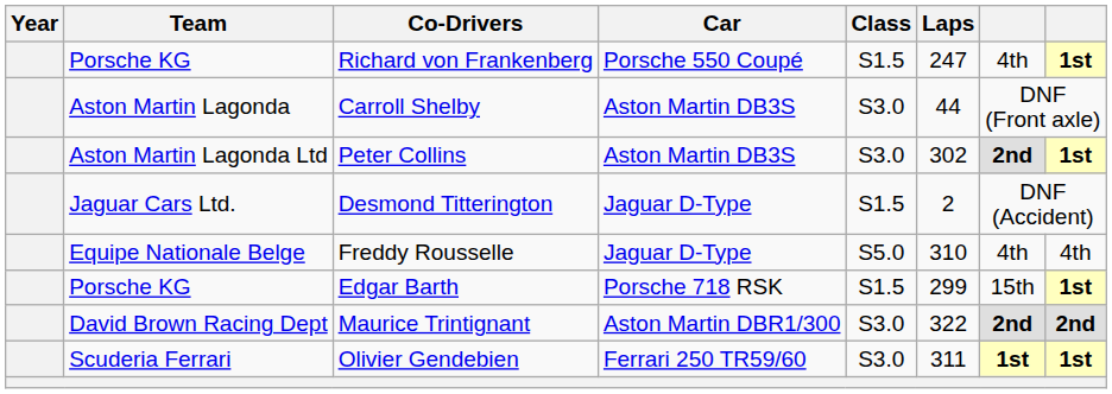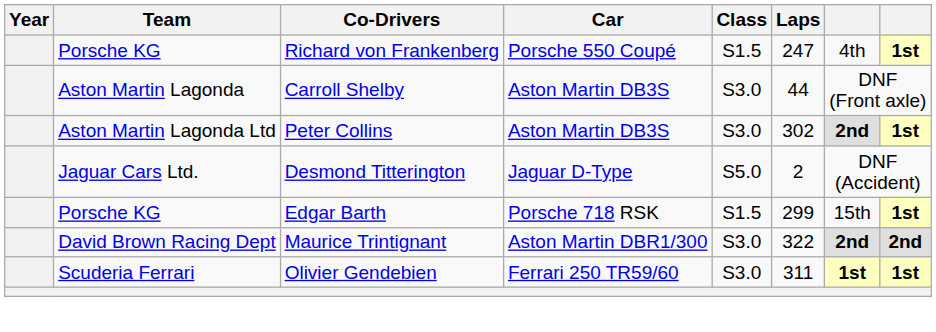Desmond Titterington | Class: S1.5 -> S5.0
- row: Equipe Nationale Belge | Freddy Rousselle | Jaguar D-Type | S5.0 | 310 | 4th | 4th
